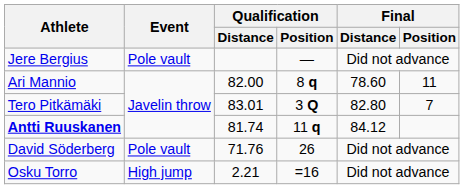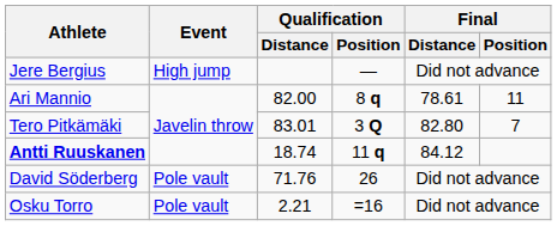Jere Bergius | Event: Pole vault -> High jump
Ari Mannio | Final / Distance: 78.60 -> 78.61
Antti Ruuskanen | Qualification / Distance: 81.74 -> 18.74
Osku Torro | Event: High jump -> Pole vault
